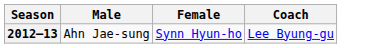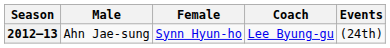+ column: Events | (24th)
